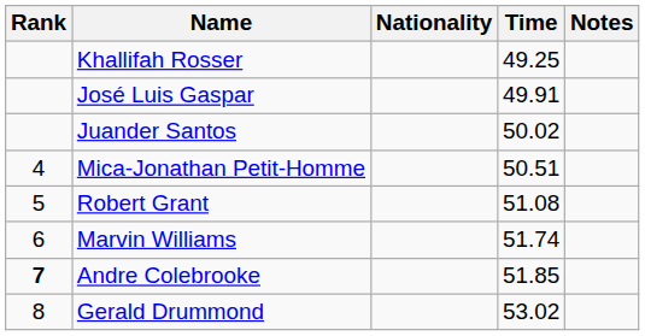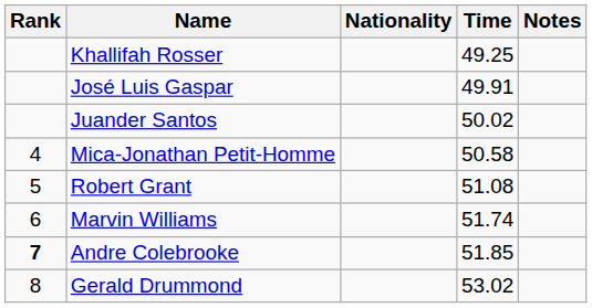Mica-Jonathan Petit-Homme | Time: 50.51 -> 50.58
